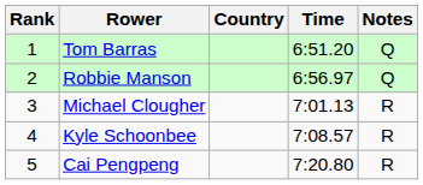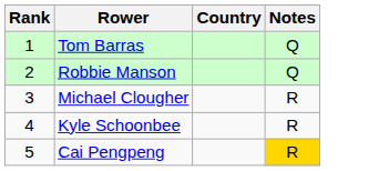- column: Time | 6:51.20 | 6:56.97 | 7:01.13 | 7:08.57 | 7:20.80
Cai Pengpeng | Notes: no background -> gold background
